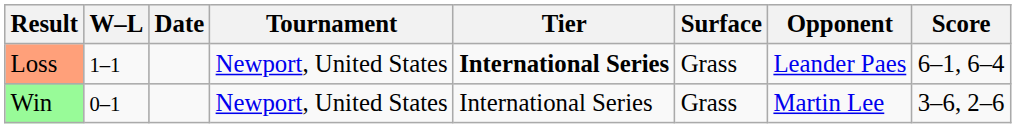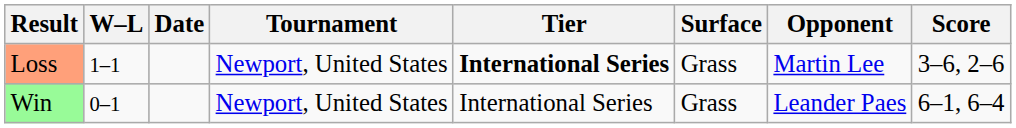Loss | Opponent: Leander Paes -> Martin Lee
Loss | Score: 6–1, 6–4 -> 3–6, 2–6
Win | Opponent: Martin Lee -> Leander Paes
Win | Score: 3–6, 2–6 -> 6–1, 6–4
